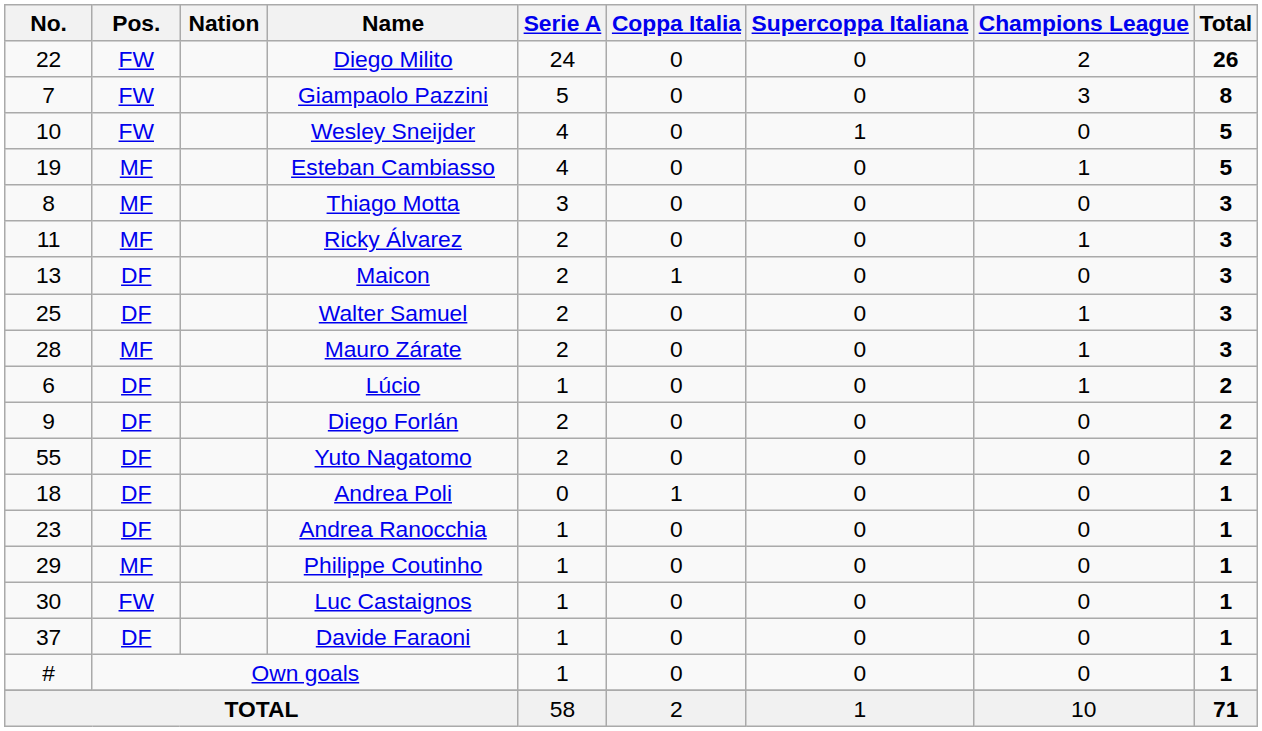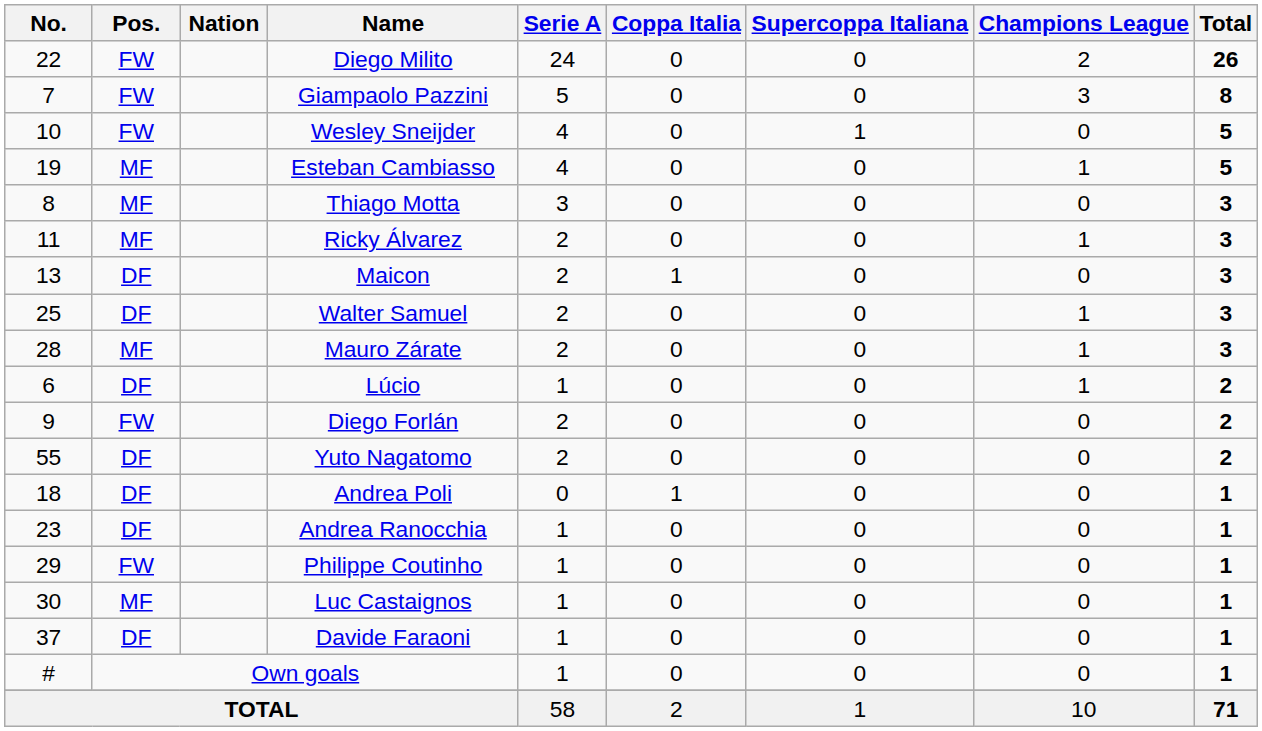Diego Forlán | Pos.: DF -> FW
Philippe Coutinho | Pos.: MF -> FW
Luc Castaignos | Pos.: FW -> MF
